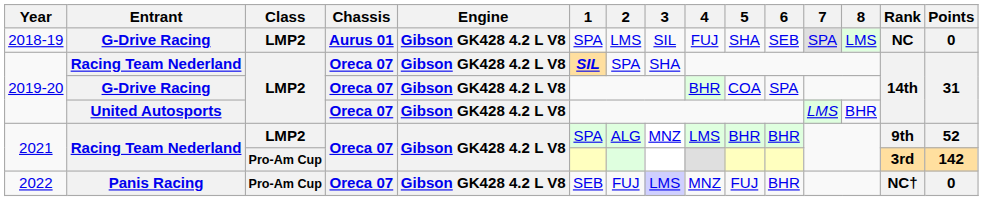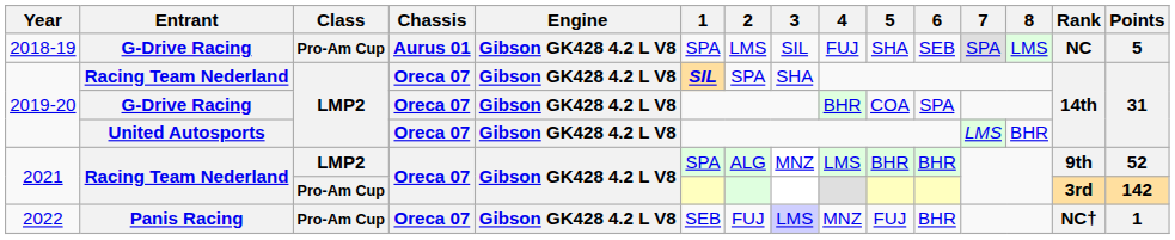2018-19 | Class: LMP2 -> Pro-Am Cup
2018-19 | Points: 0 -> 5
2022 | Points: 0 -> 1
